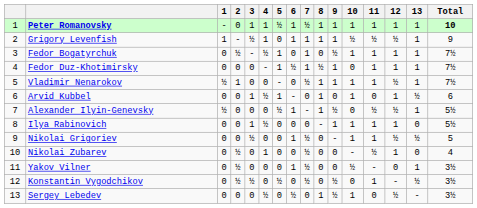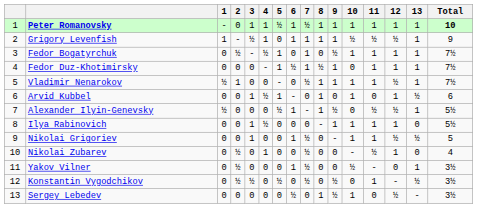Nikolai Grigoriev | 3: ½ -> 1
Sergey Lebedev | 4: ½ -> 0
